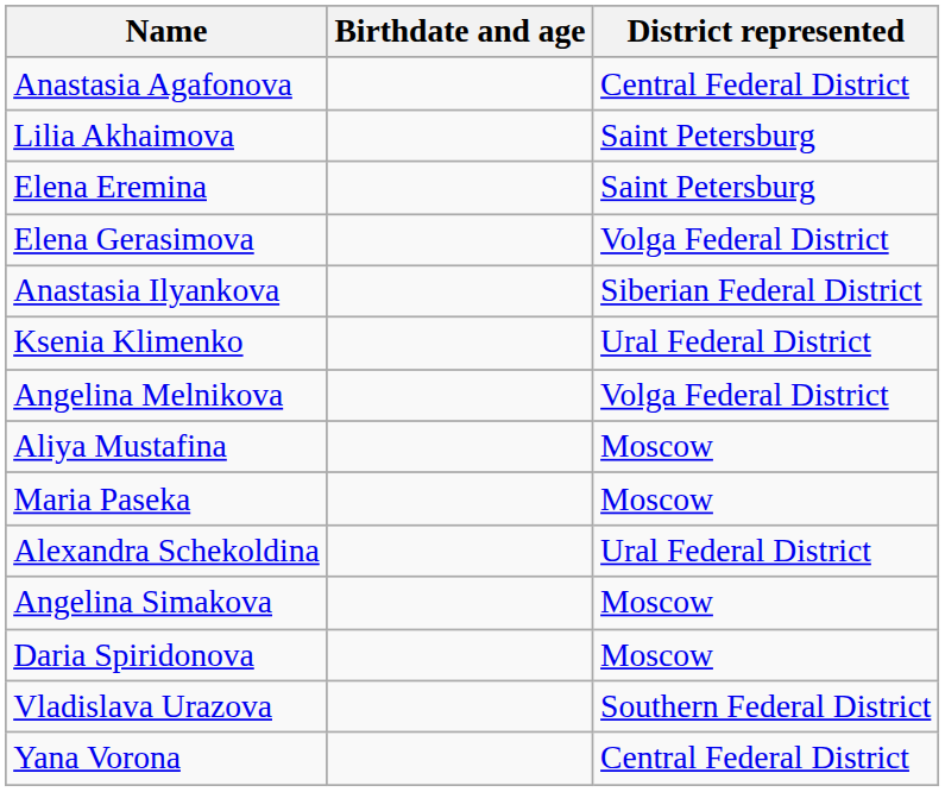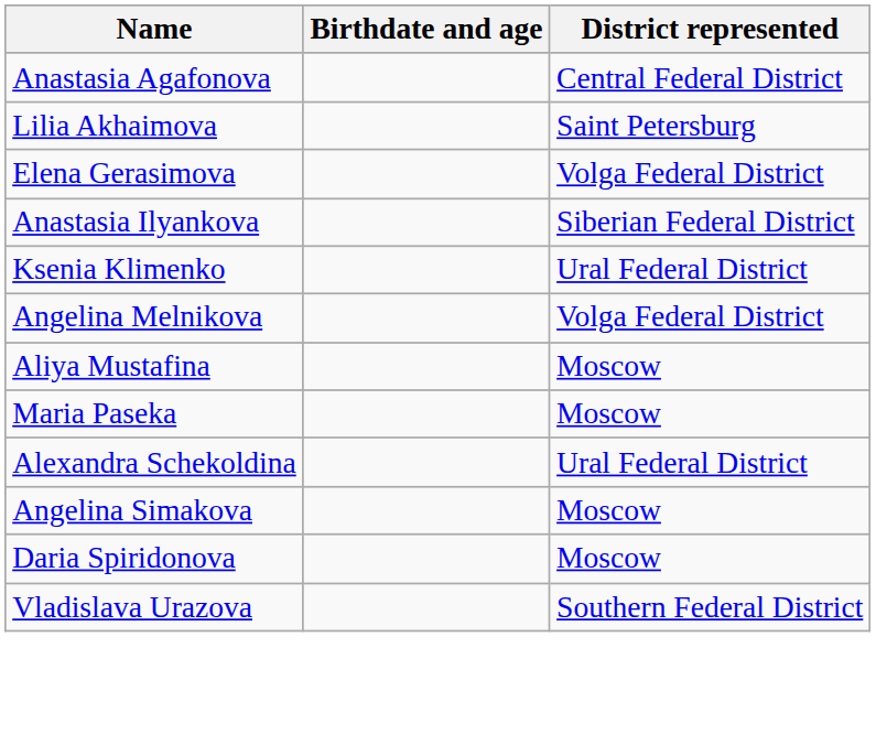- row: Elena Eremina | Saint Petersburg
- row: Yana Vorona | Central Federal District
